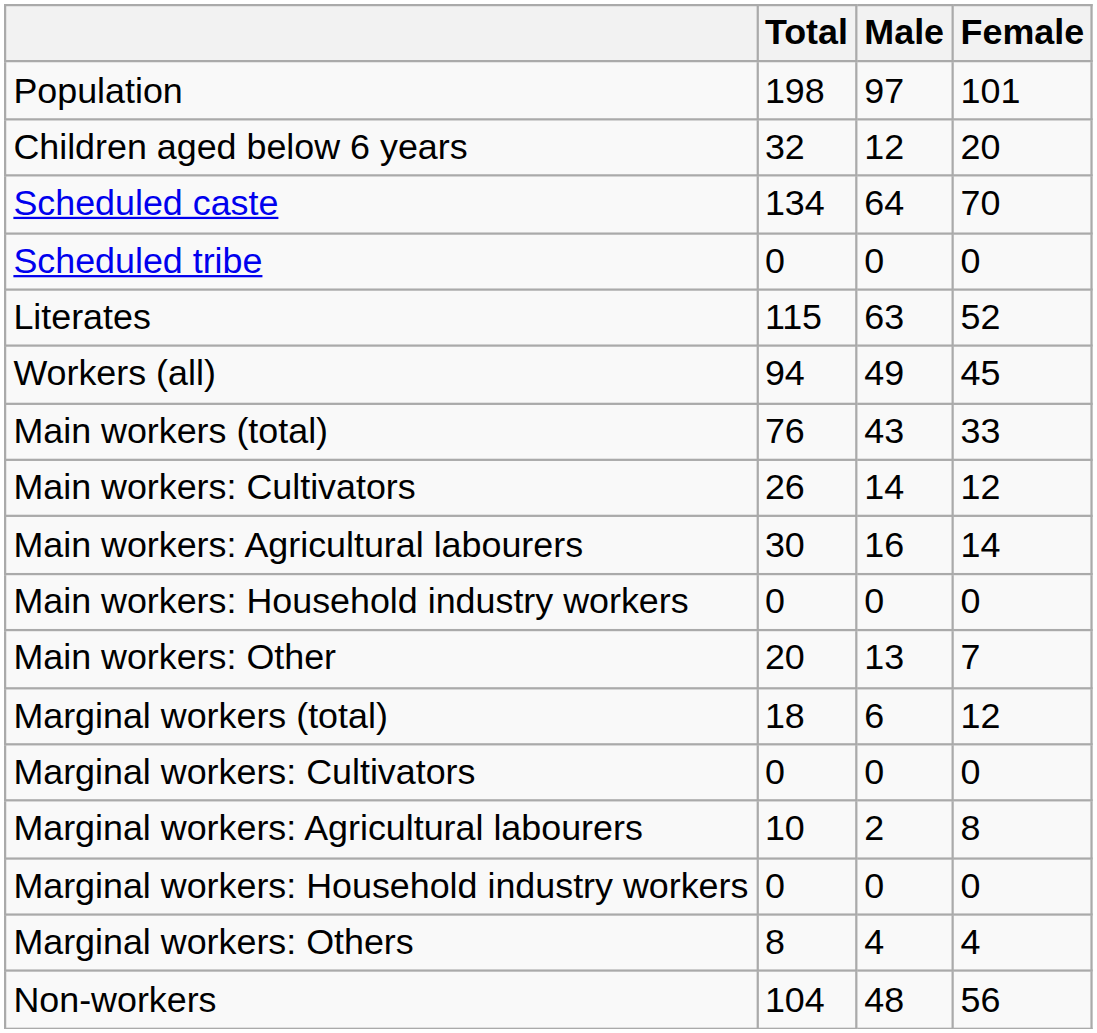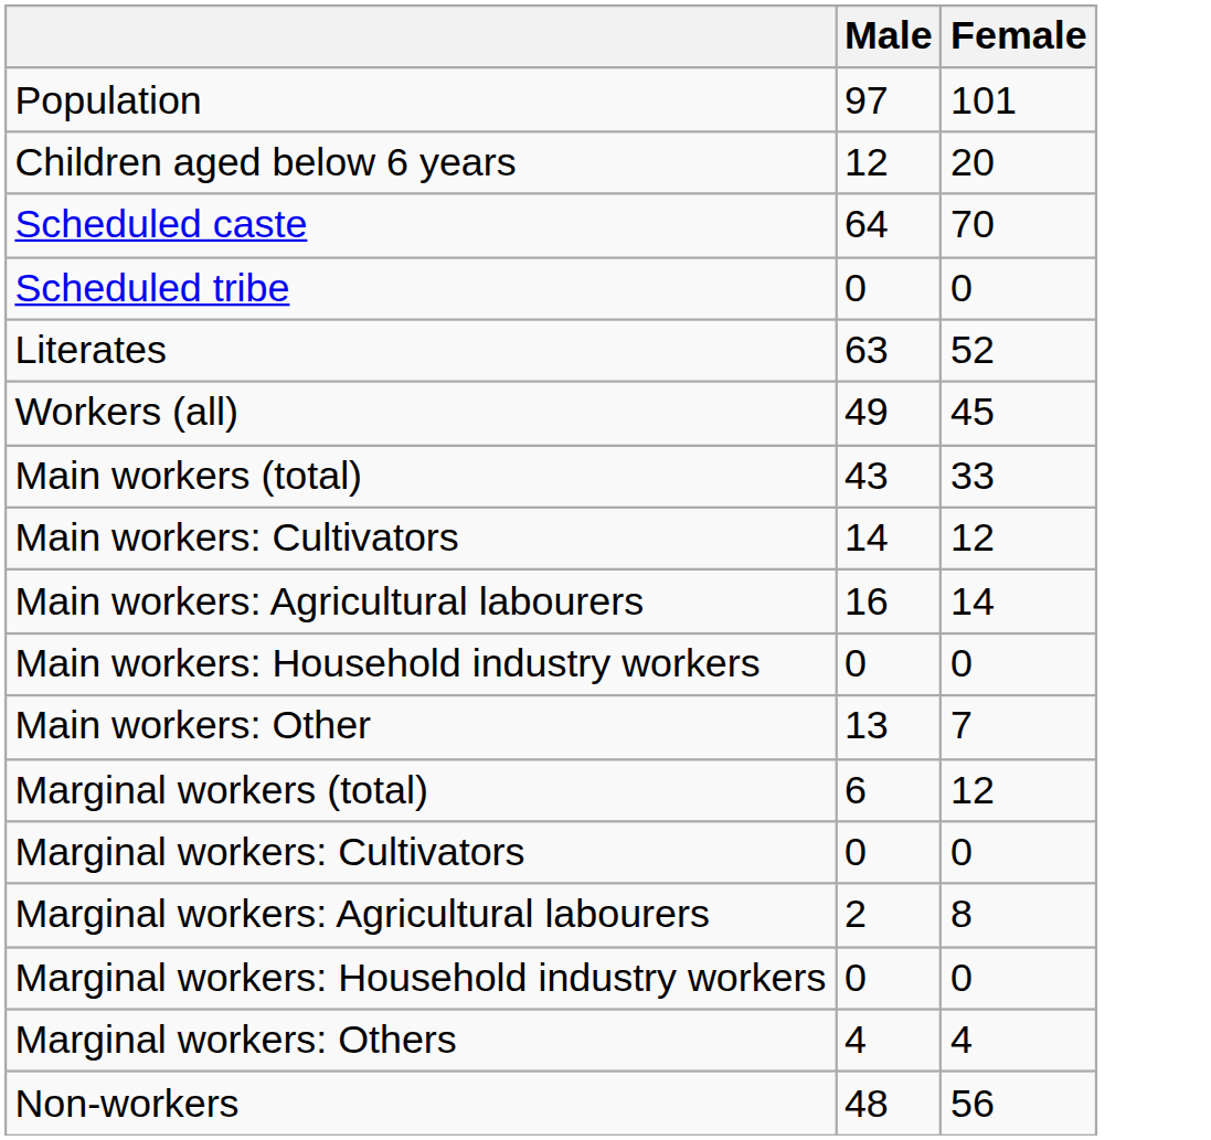- column: Total | 198 | 32 | 134 | 0 | 115 | 94 | 76 | 26 | 30 | 0 | 20 | 18 | 0 | 10 | 0 | 8 | 104
